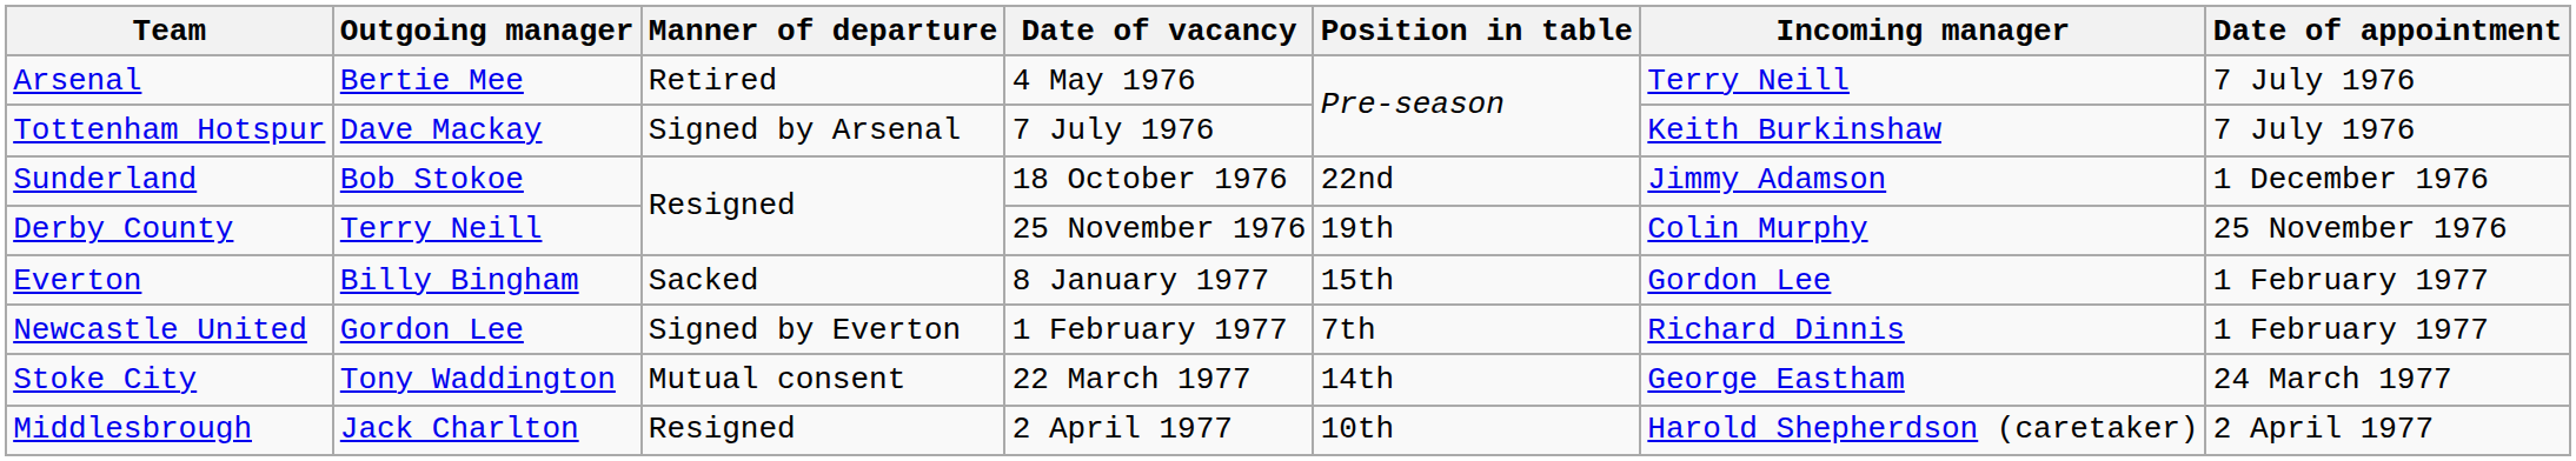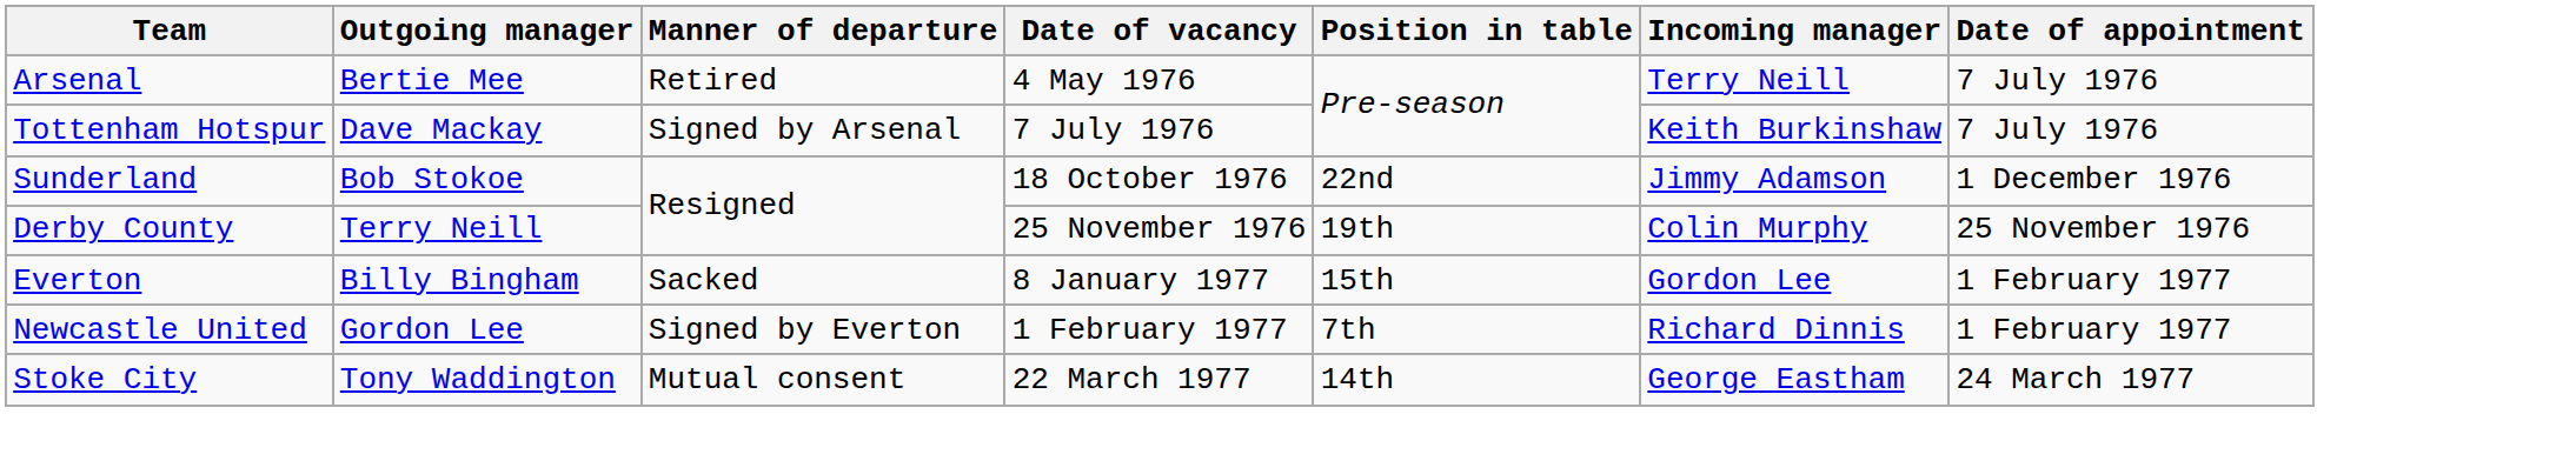- row: Middlesbrough | Jack Charlton | Resigned | 2 April 1977 | 10th | Harold Shepherdson (caretaker) | 2 April 1977
